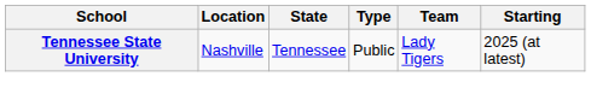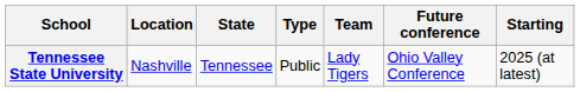+ column: Future conference | Ohio Valley Conference
